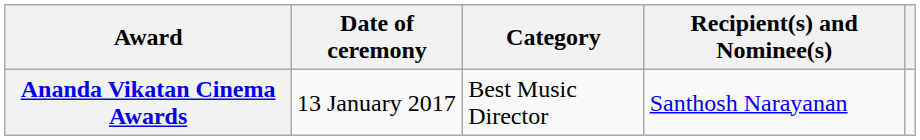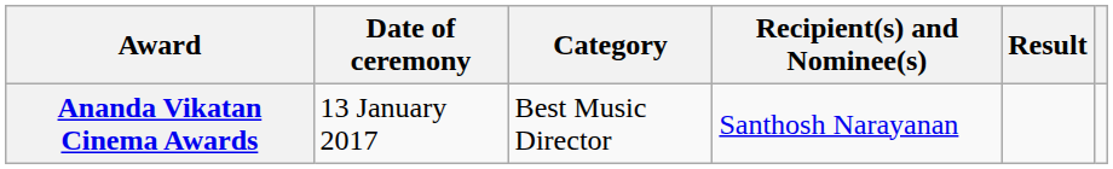+ column: Result
